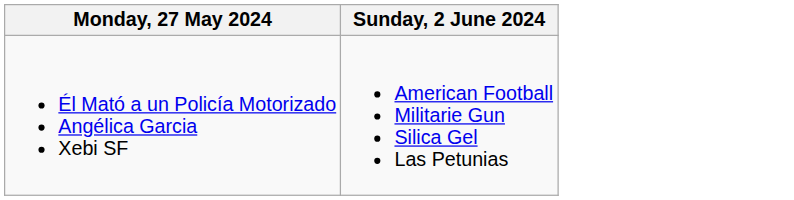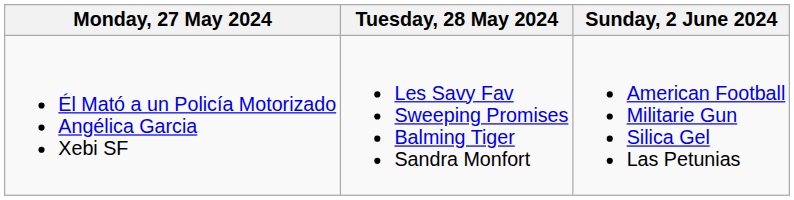+ column: Tuesday, 28 May 2024 | Les Savy Fav Sweeping Promises Balming Tiger Sandra Monfort
